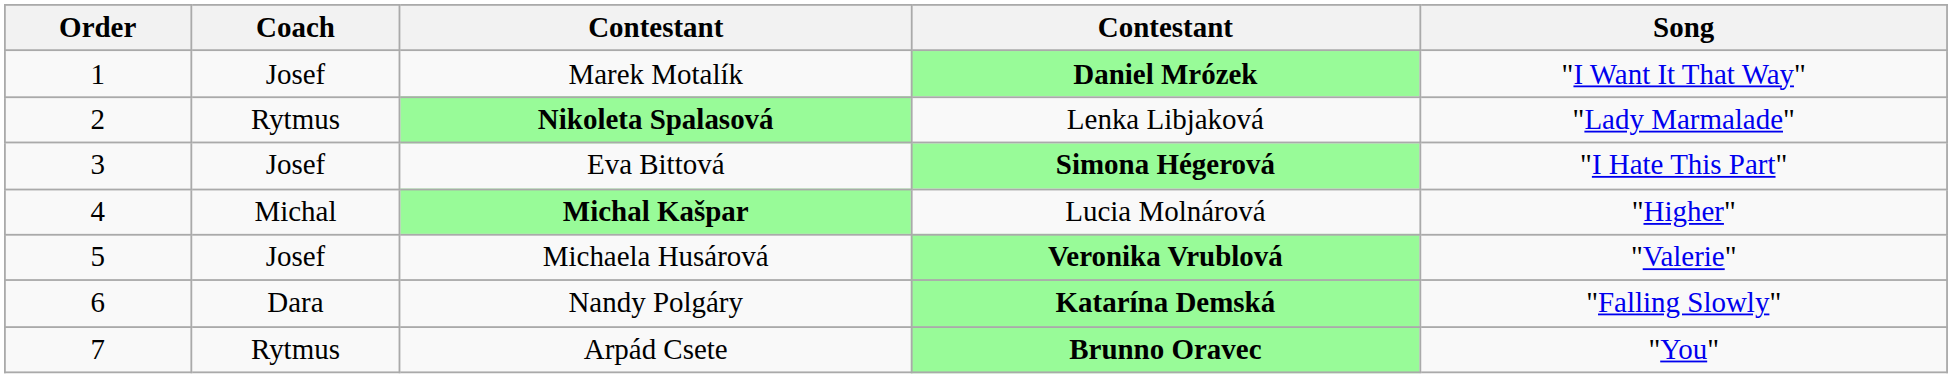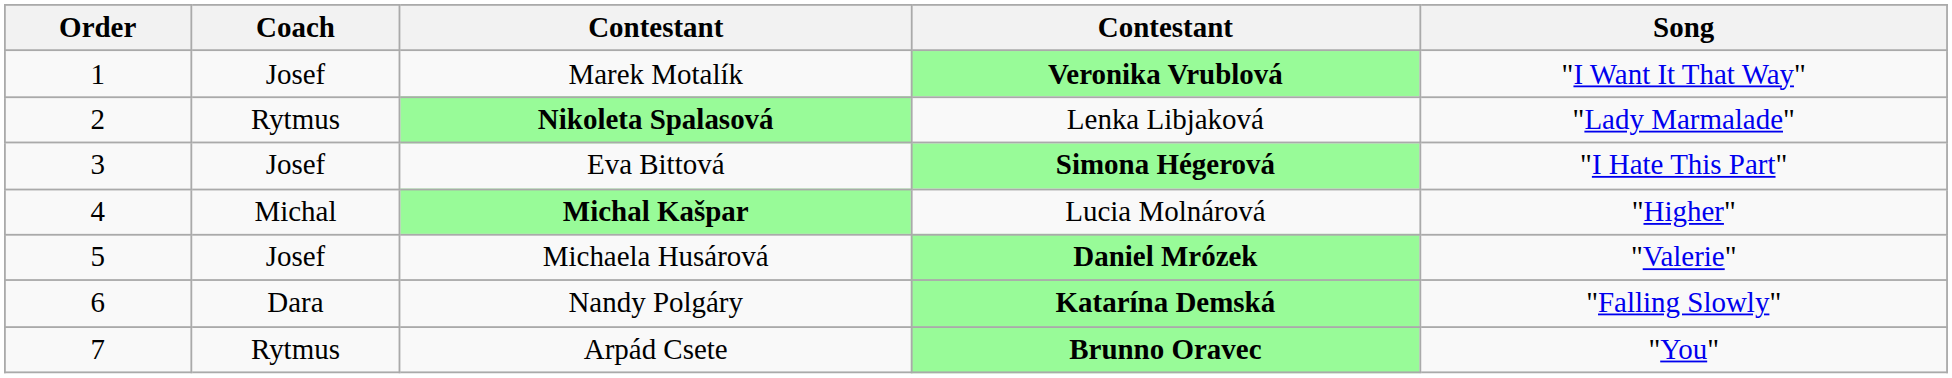Marek Motalík | column 4: Daniel Mrózek -> Veronika Vrublová
Michaela Husárová | column 4: Veronika Vrublová -> Daniel Mrózek
